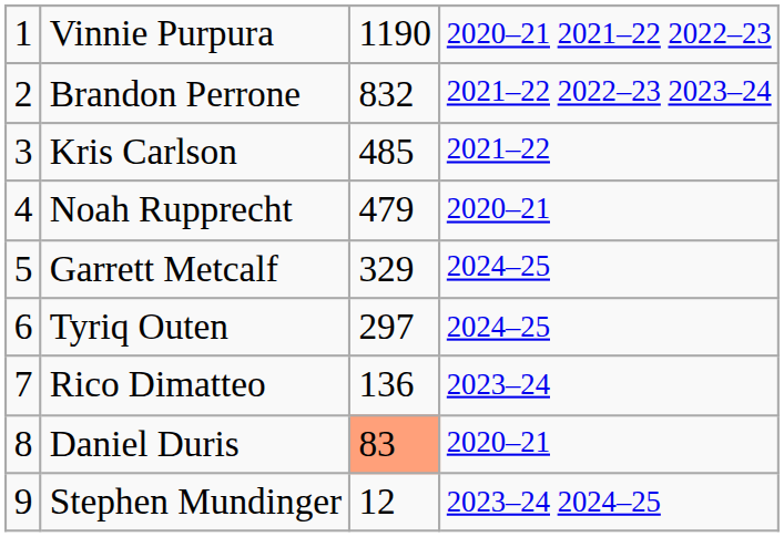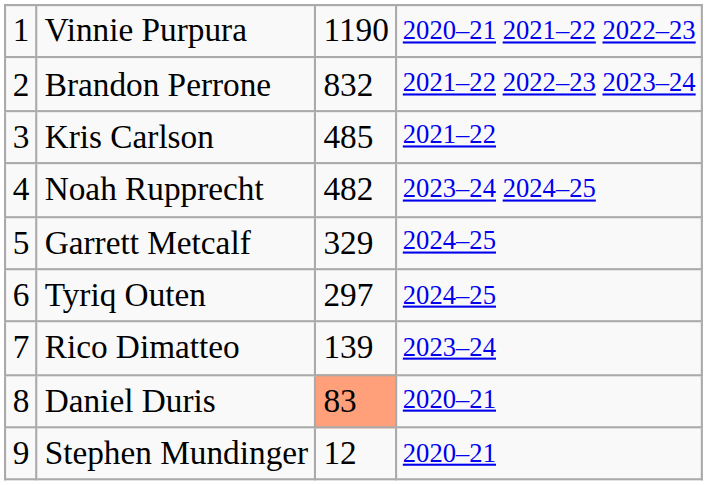Noah Rupprecht | column 3: 479 -> 482
Noah Rupprecht | column 4: 2020–21 -> 2023–24 2024–25
Rico Dimatteo | column 3: 136 -> 139
Stephen Mundinger | column 4: 2023–24 2024–25 -> 2020–21
